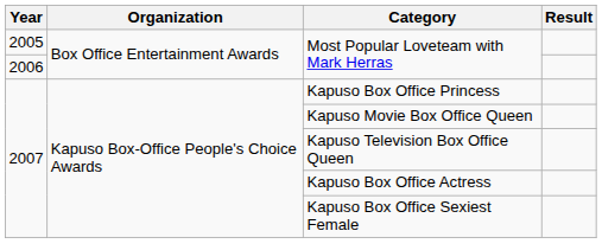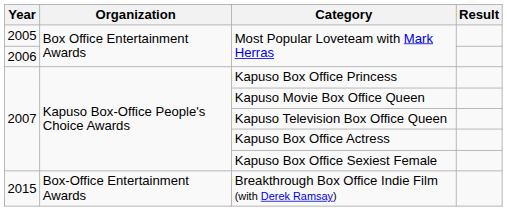+ row: 2015 | Box-Office Entertainment Awards | Breakthrough Box Office Indie Film (with Derek Ramsay)
